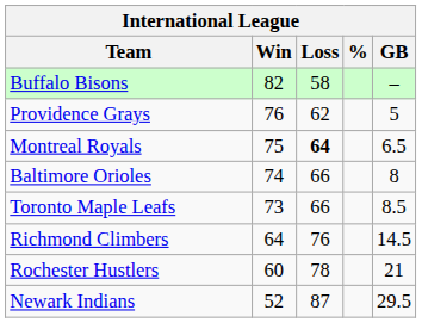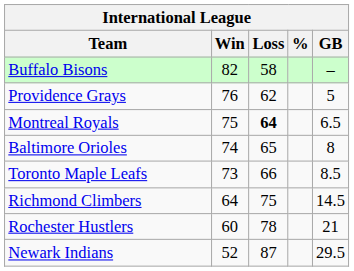Baltimore Orioles | Loss: 66 -> 65
Richmond Climbers | Loss: 76 -> 75
